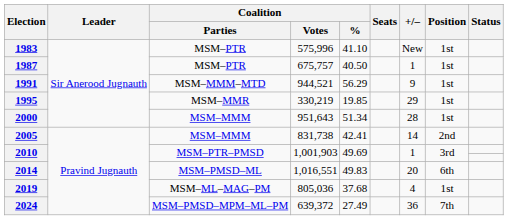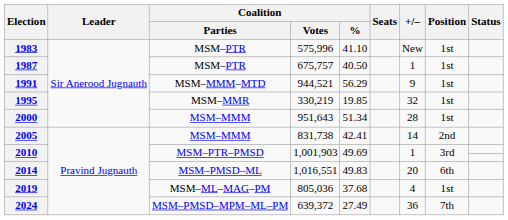1995 | +/–: 29 -> 32
